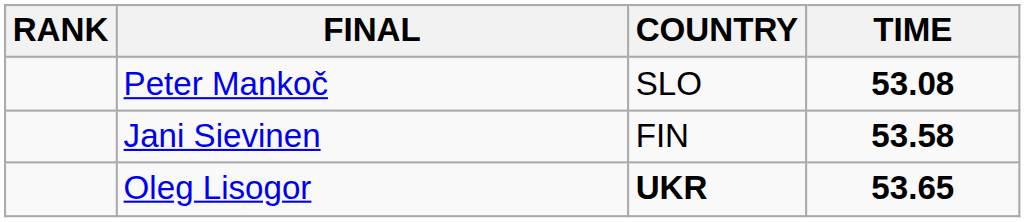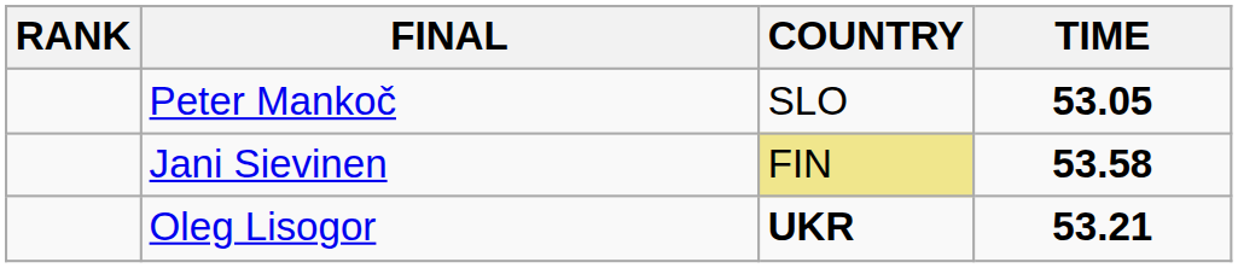Peter Mankoč | TIME: 53.08 -> 53.05
Jani Sievinen | COUNTRY: no background -> khaki background
Oleg Lisogor | TIME: 53.65 -> 53.21
